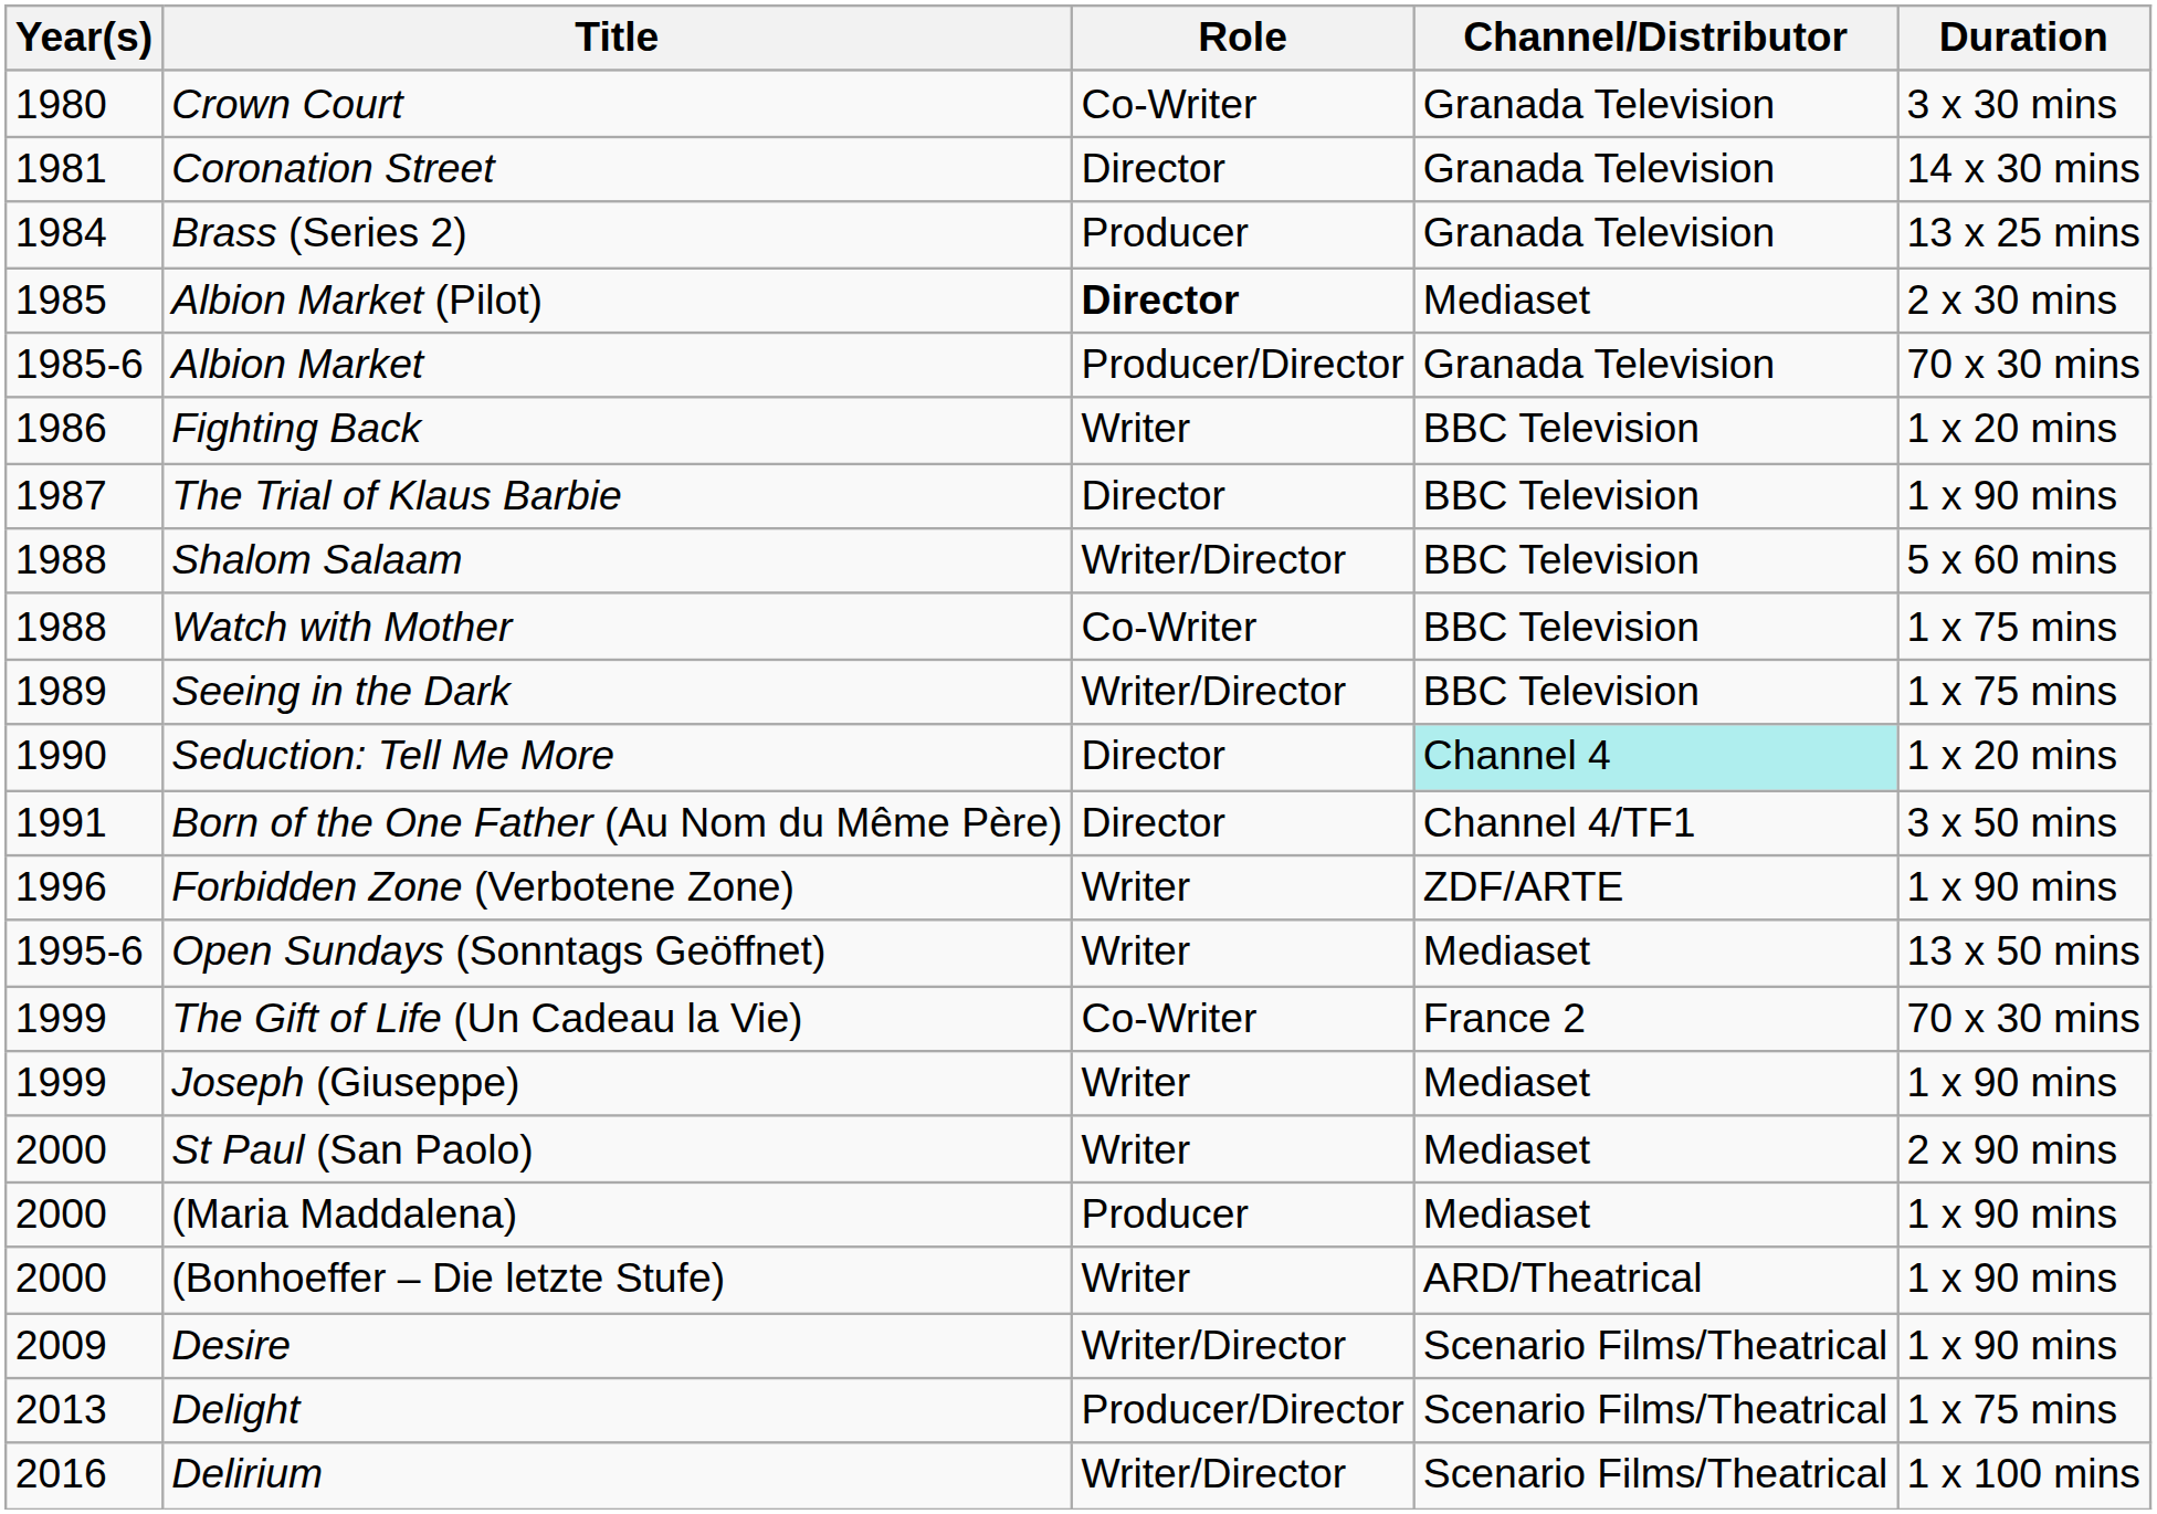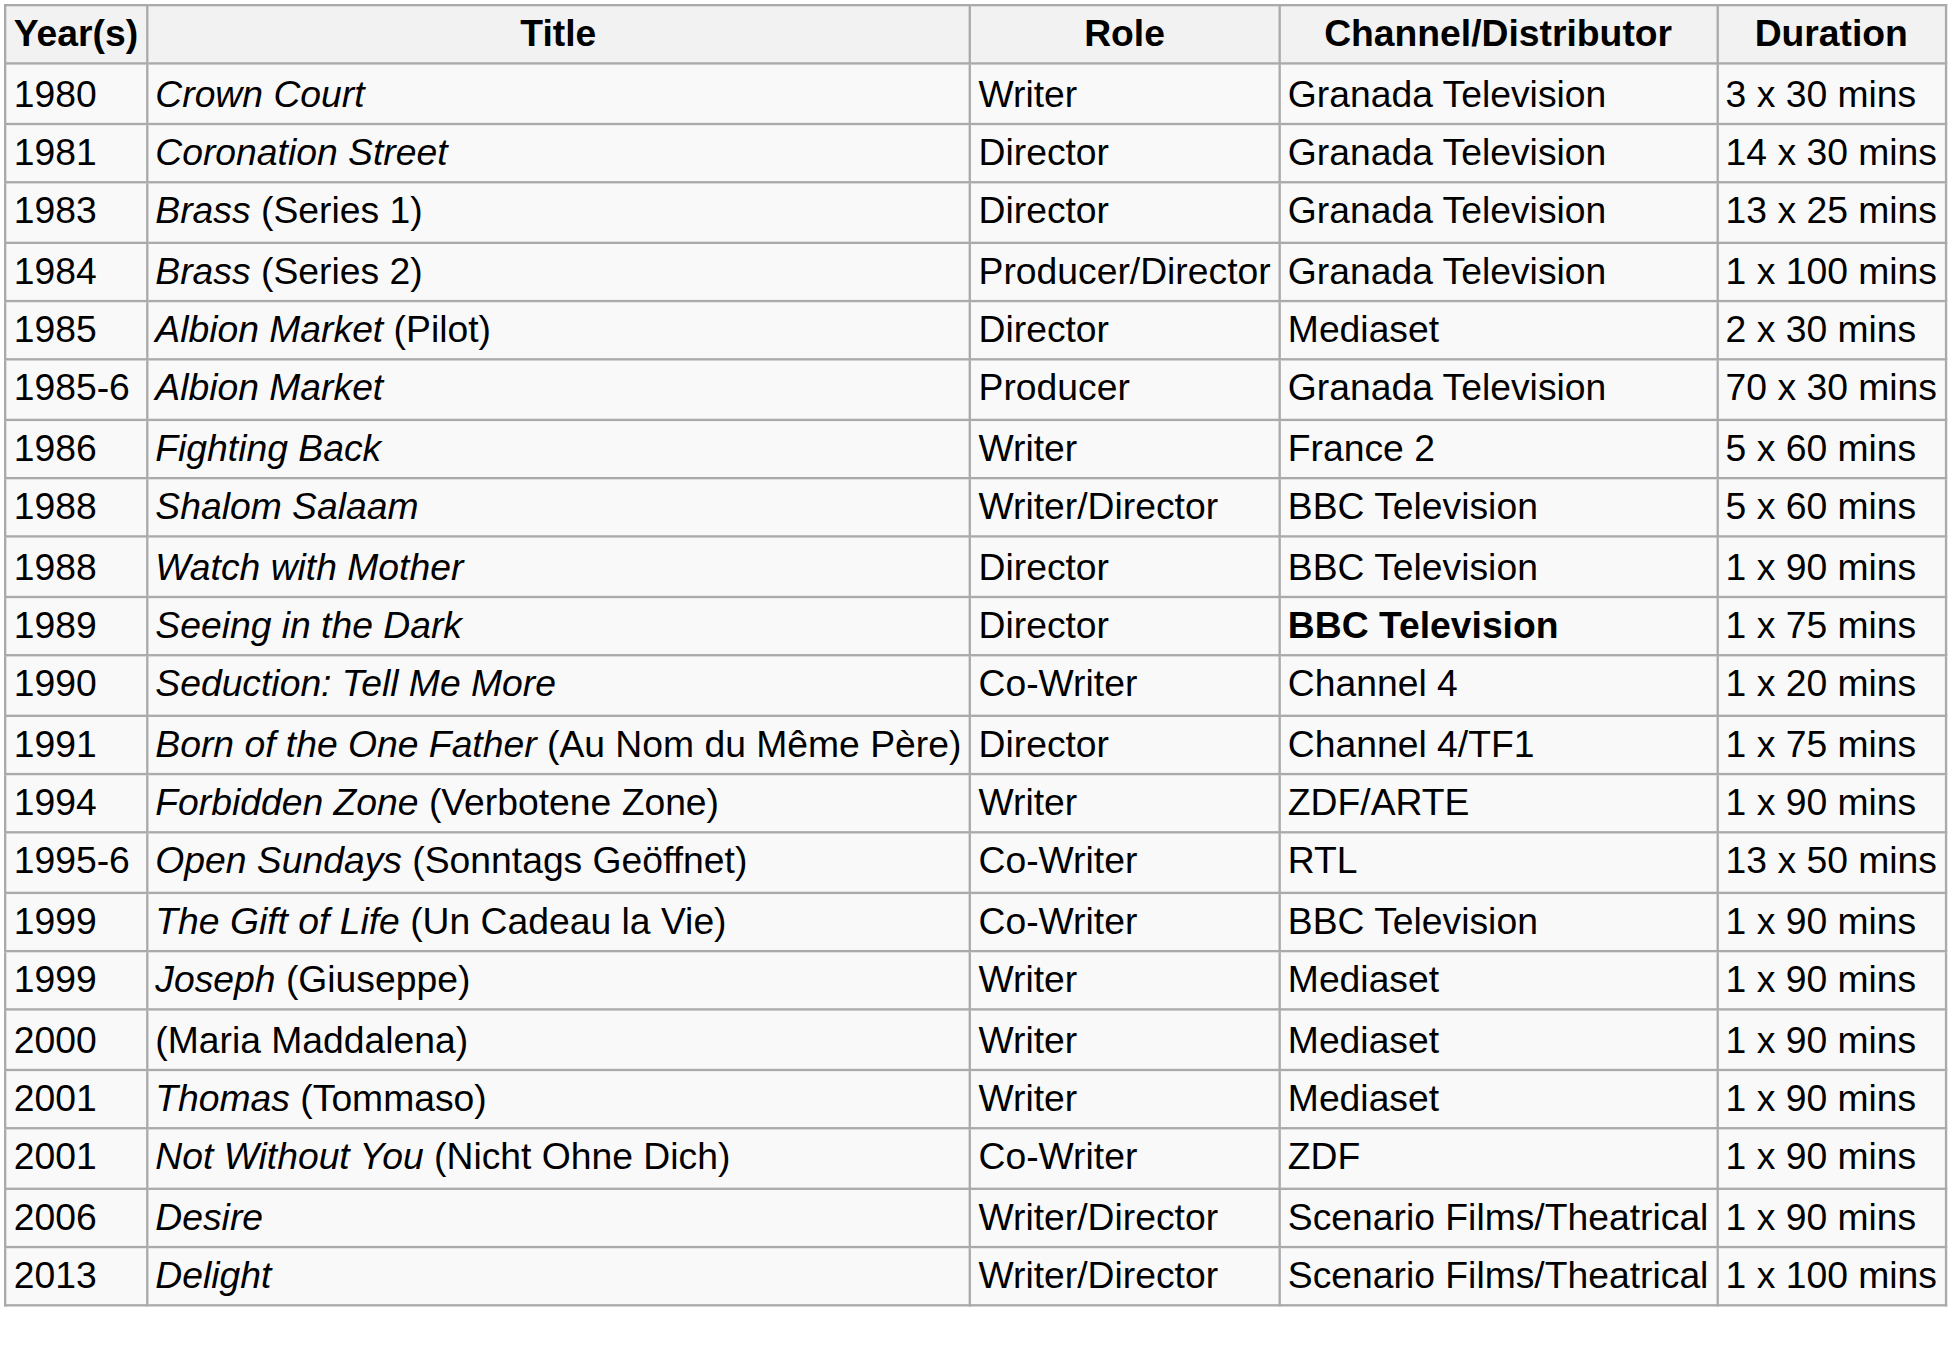Crown Court | Role: Co-Writer -> Writer
+ row: 1983 | Brass (Series 1) | Director | Granada Television | 13 x 25 mins
Brass (Series 2) | Role: Producer -> Producer/Director
Brass (Series 2) | Duration: 13 x 25 mins -> 1 x 100 mins
Albion Market (Pilot) | Role: bold -> normal
Albion Market | Role: Producer/Director -> Producer
Fighting Back | Channel/Distributor: BBC Television -> France 2
Fighting Back | Duration: 1 x 20 mins -> 5 x 60 mins
- row: 1987 | The Trial of Klaus Barbie | Director | BBC Television | 1 x 90 mins
Watch with Mother | Role: Co-Writer -> Director
Watch with Mother | Duration: 1 x 75 mins -> 1 x 90 mins
Seeing in the Dark | Role: Writer/Director -> Director
Seeing in the Dark | Channel/Distributor: normal -> bold
Seduction: Tell Me More | Role: Director -> Co-Writer
Seduction: Tell Me More | Channel/Distributor: paleturquoise background -> no background
Born of the One Father (Au Nom du Même Père) | Duration: 3 x 50 mins -> 1 x 75 mins
Forbidden Zone (Verbotene Zone) | Year(s): 1996 -> 1994
Open Sundays (Sonntags Geöffnet) | Role: Writer -> Co-Writer
Open Sundays (Sonntags Geöffnet) | Channel/Distributor: Mediaset -> RTL
The Gift of Life (Un Cadeau la Vie) | Channel/Distributor: France 2 -> BBC Television
The Gift of Life (Un Cadeau la Vie) | Duration: 70 x 30 mins -> 1 x 90 mins
- row: 2000 | St Paul (San Paolo) | Writer | Mediaset | 2 x 90 mins
(Maria Maddalena) | Role: Producer -> Writer
- row: 2000 | (Bonhoeffer – Die letzte Stufe) | Writer | ARD/Theatrical | 1 x 90 mins
+ row: 2001 | Thomas (Tommaso) | Writer | Mediaset | 1 x 90 mins
+ row: 2001 | Not Without You (Nicht Ohne Dich) | Co-Writer | ZDF | 1 x 90 mins
Desire | Year(s): 2009 -> 2006
Delight | Role: Producer/Director -> Writer/Director
Delight | Duration: 1 x 75 mins -> 1 x 100 mins
- row: 2016 | Delirium | Writer/Director | Scenario Films/Theatrical | 1 x 100 mins
